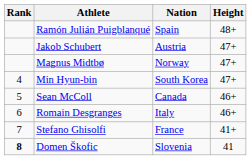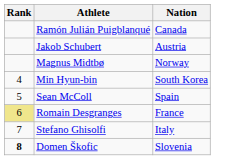- column: Height | 48+ | 47+ | 47+ | 47+ | 46+ | 46+ | 41+ | 41
Ramón Julián Puigblanqué | Nation: Spain -> Canada
Sean McColl | Nation: Canada -> Spain
Romain Desgranges | Rank: no background -> khaki background
Romain Desgranges | Nation: Italy -> France
Stefano Ghisolfi | Nation: France -> Italy
